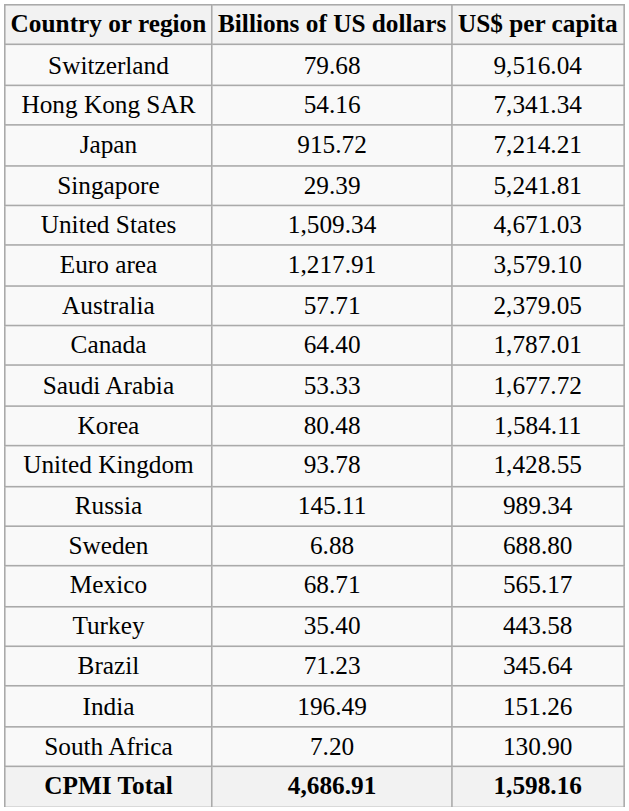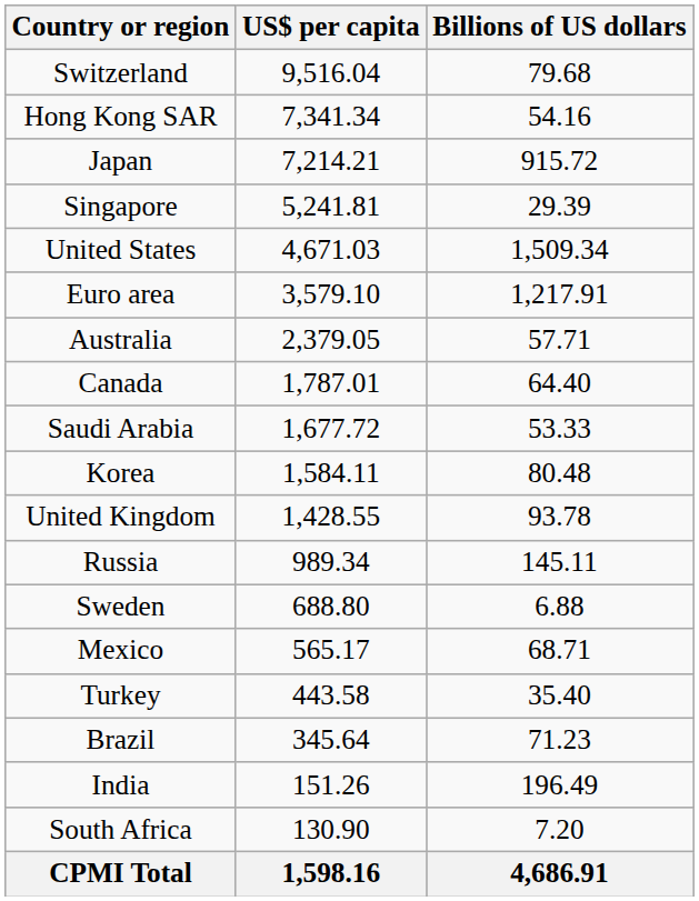columns swapped: Billions of US dollars <-> US$ per capita
